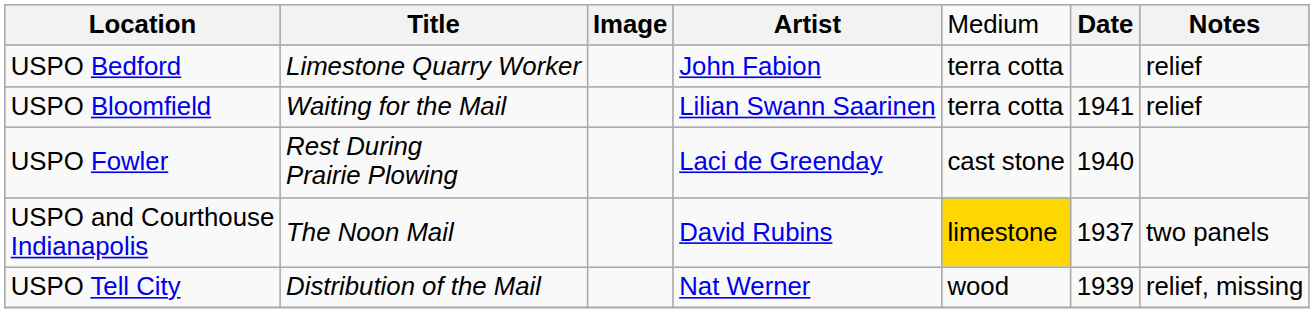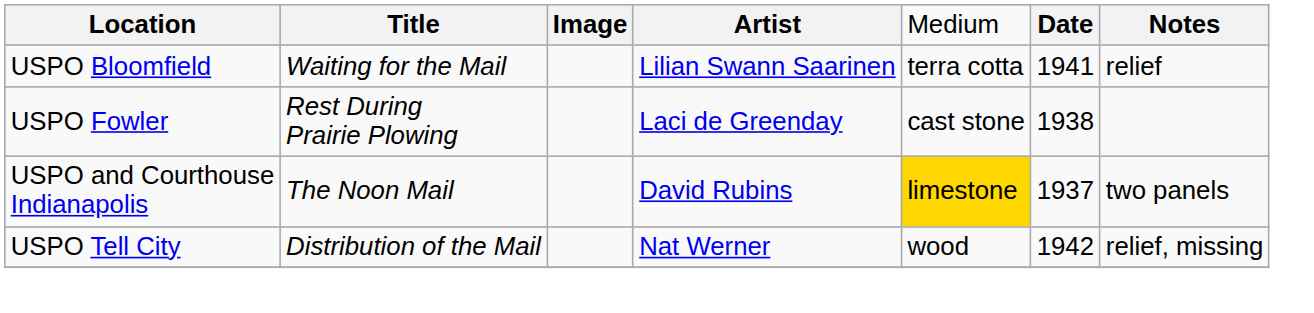- row: USPO Bedford | Limestone Quarry Worker | John Fabion | terra cotta | relief
USPO Fowler | column 6: 1940 -> 1938
USPO Tell City | column 6: 1939 -> 1942
